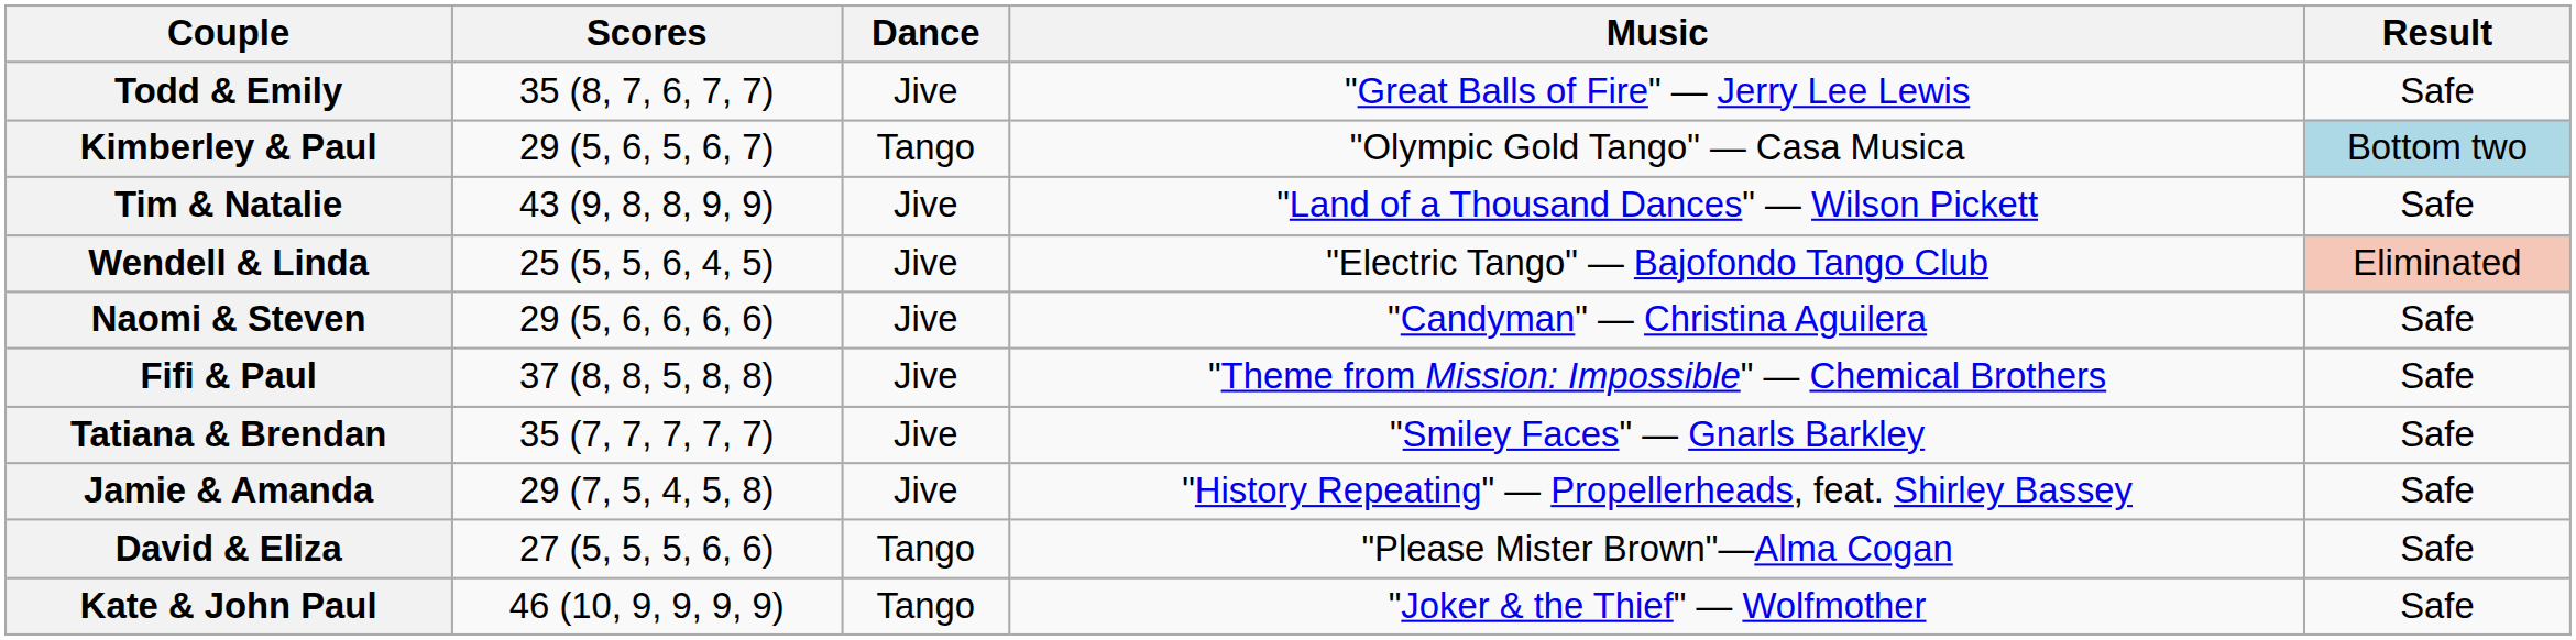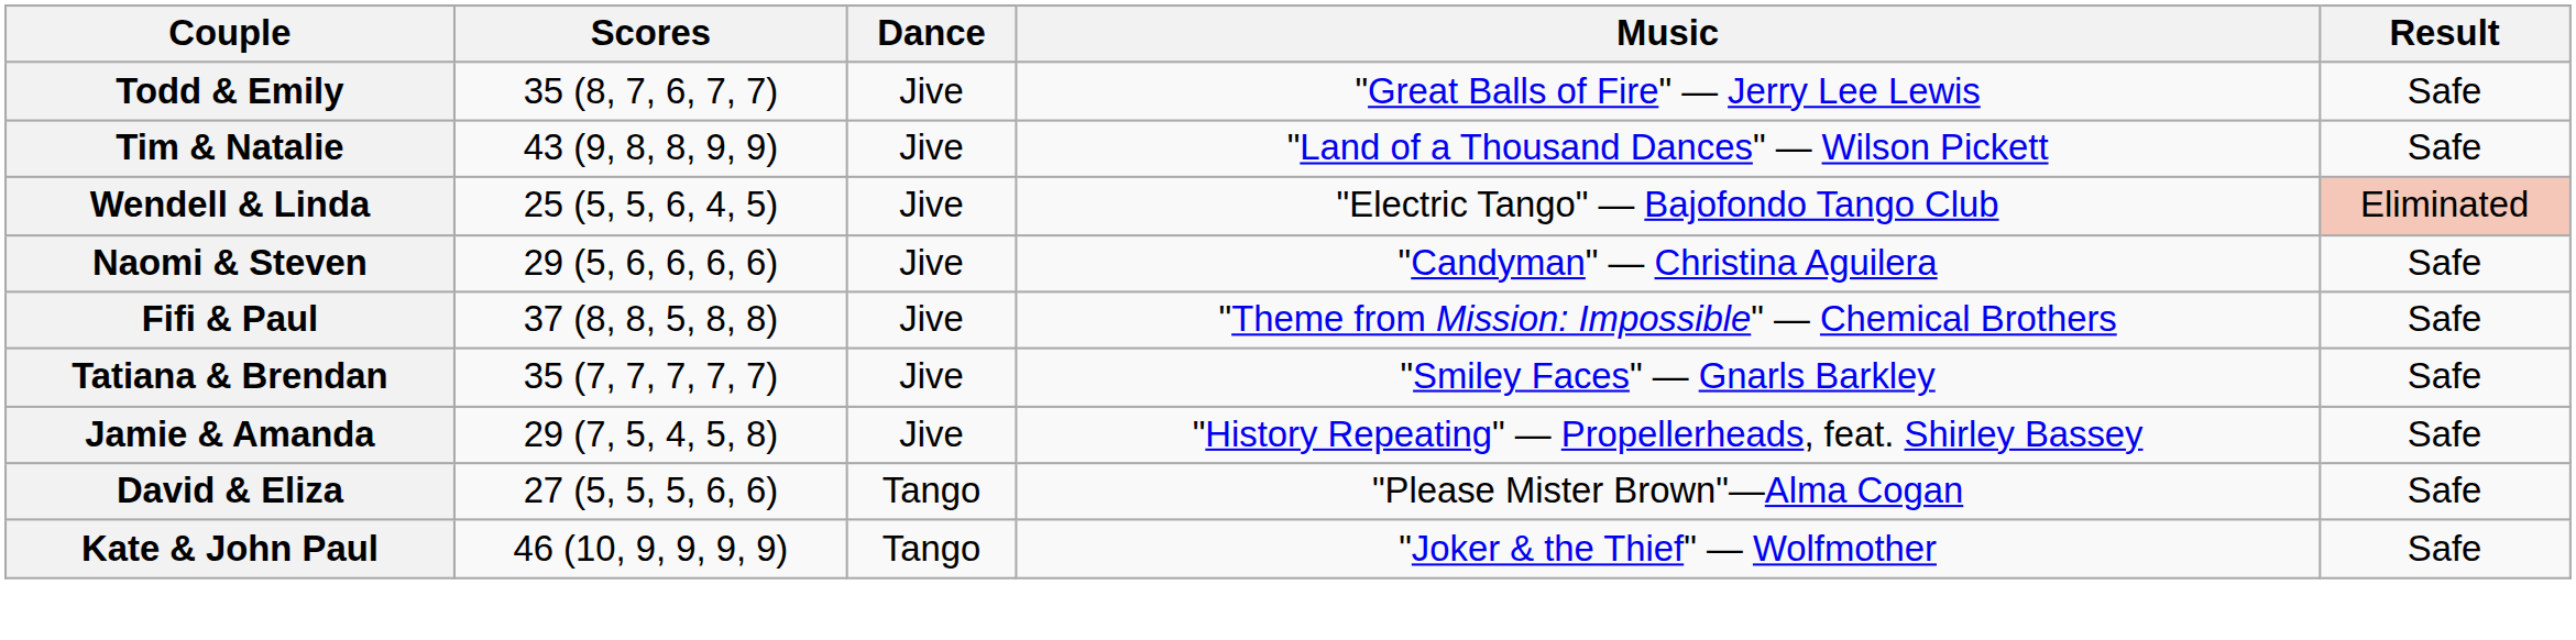- row: Kimberley & Paul | 29 (5, 6, 5, 6, 7) | Tango | "Olympic Gold Tango" — Casa Musica | Bottom two
